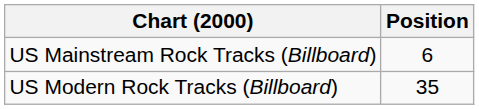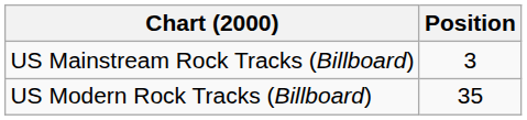US Mainstream Rock Tracks (Billboard) | Position: 6 -> 3
